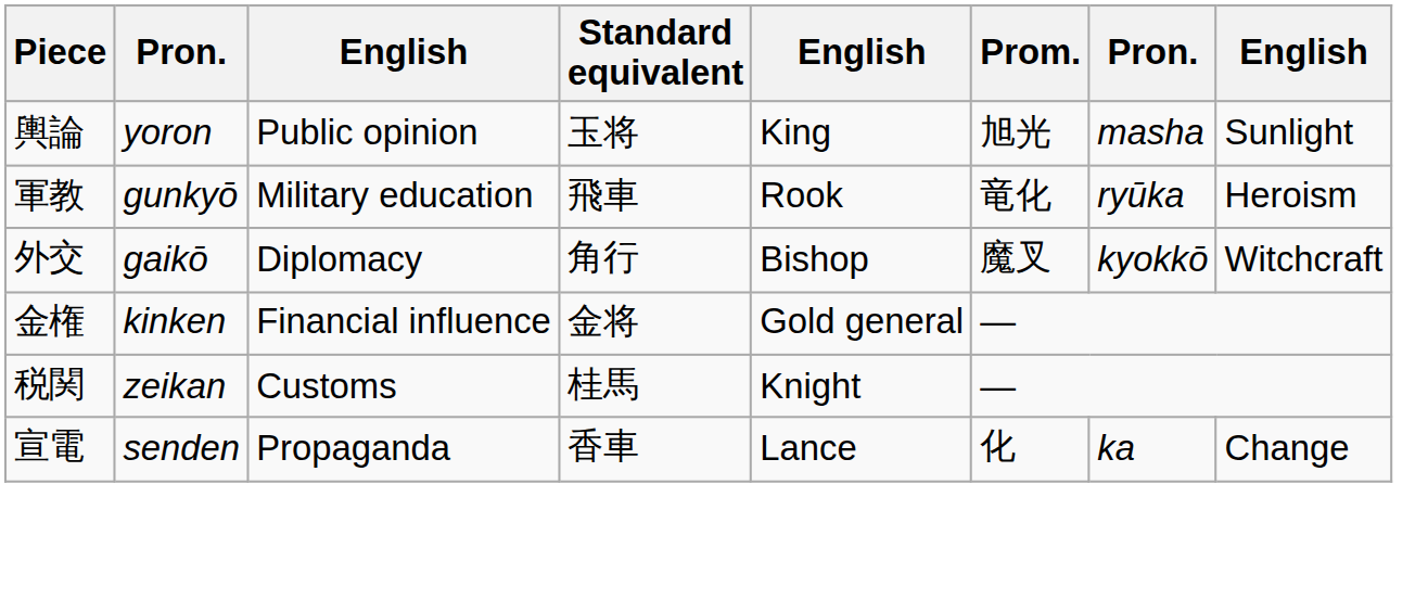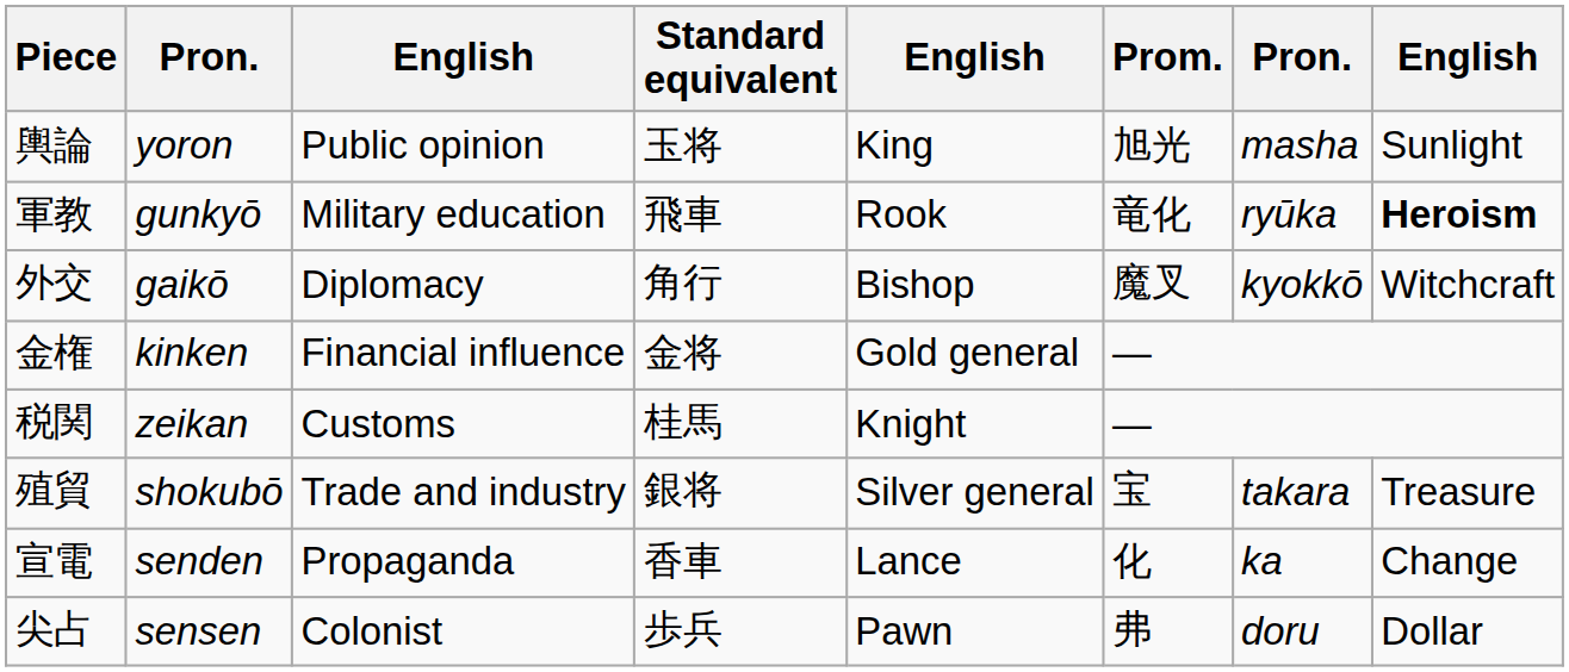軍教 | column 8: normal -> bold
+ row: 殖貿 | shokubō | Trade and industry | 銀将 | Silver general | 宝 | takara | Treasure
+ row: 尖占 | sensen | Colonist | 歩兵 | Pawn | 弗 | doru | Dollar
